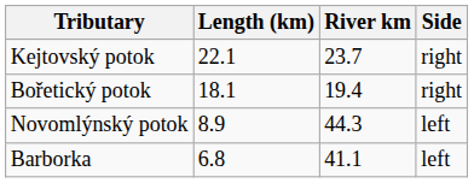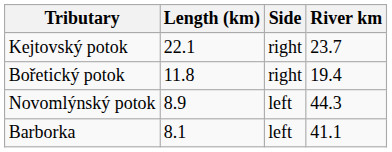columns swapped: River km <-> Side
Bořetický potok | Length (km): 18.1 -> 11.8
Barborka | Length (km): 6.8 -> 8.1
